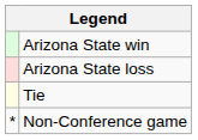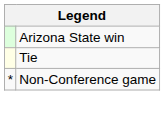- row: Arizona State loss
